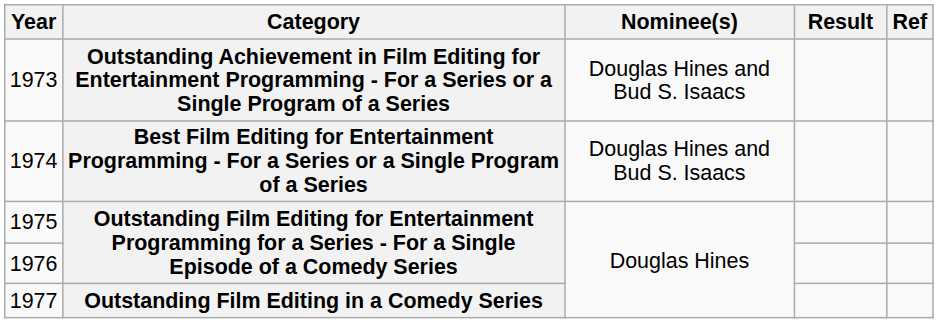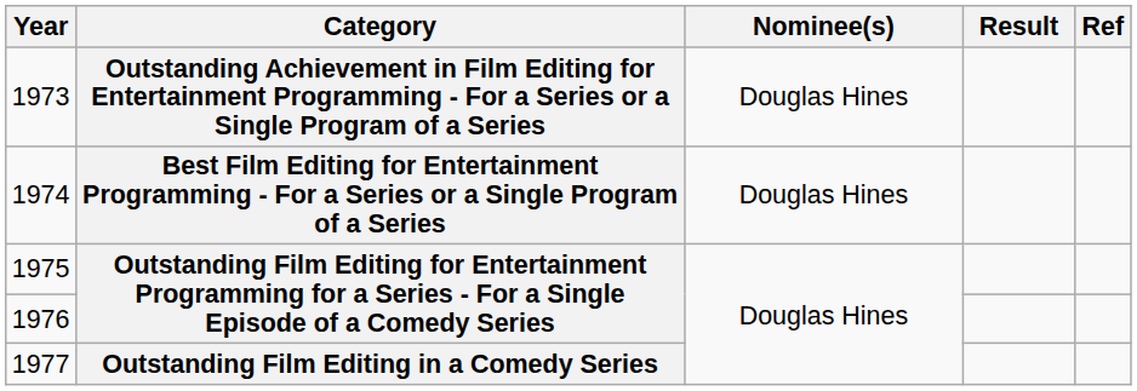1973 | Nominee(s): Douglas Hines and Bud S. Isaacs -> Douglas Hines
1974 | Nominee(s): Douglas Hines and Bud S. Isaacs -> Douglas Hines
